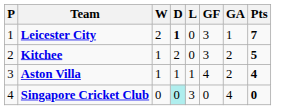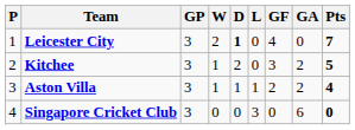+ column: GP | 3 | 3 | 3 | 3
Leicester City | GF: 3 -> 4
Leicester City | GA: 1 -> 0
Aston Villa | GF: 4 -> 2
Singapore Cricket Club | D: paleturquoise background -> no background
Singapore Cricket Club | GA: 4 -> 6
